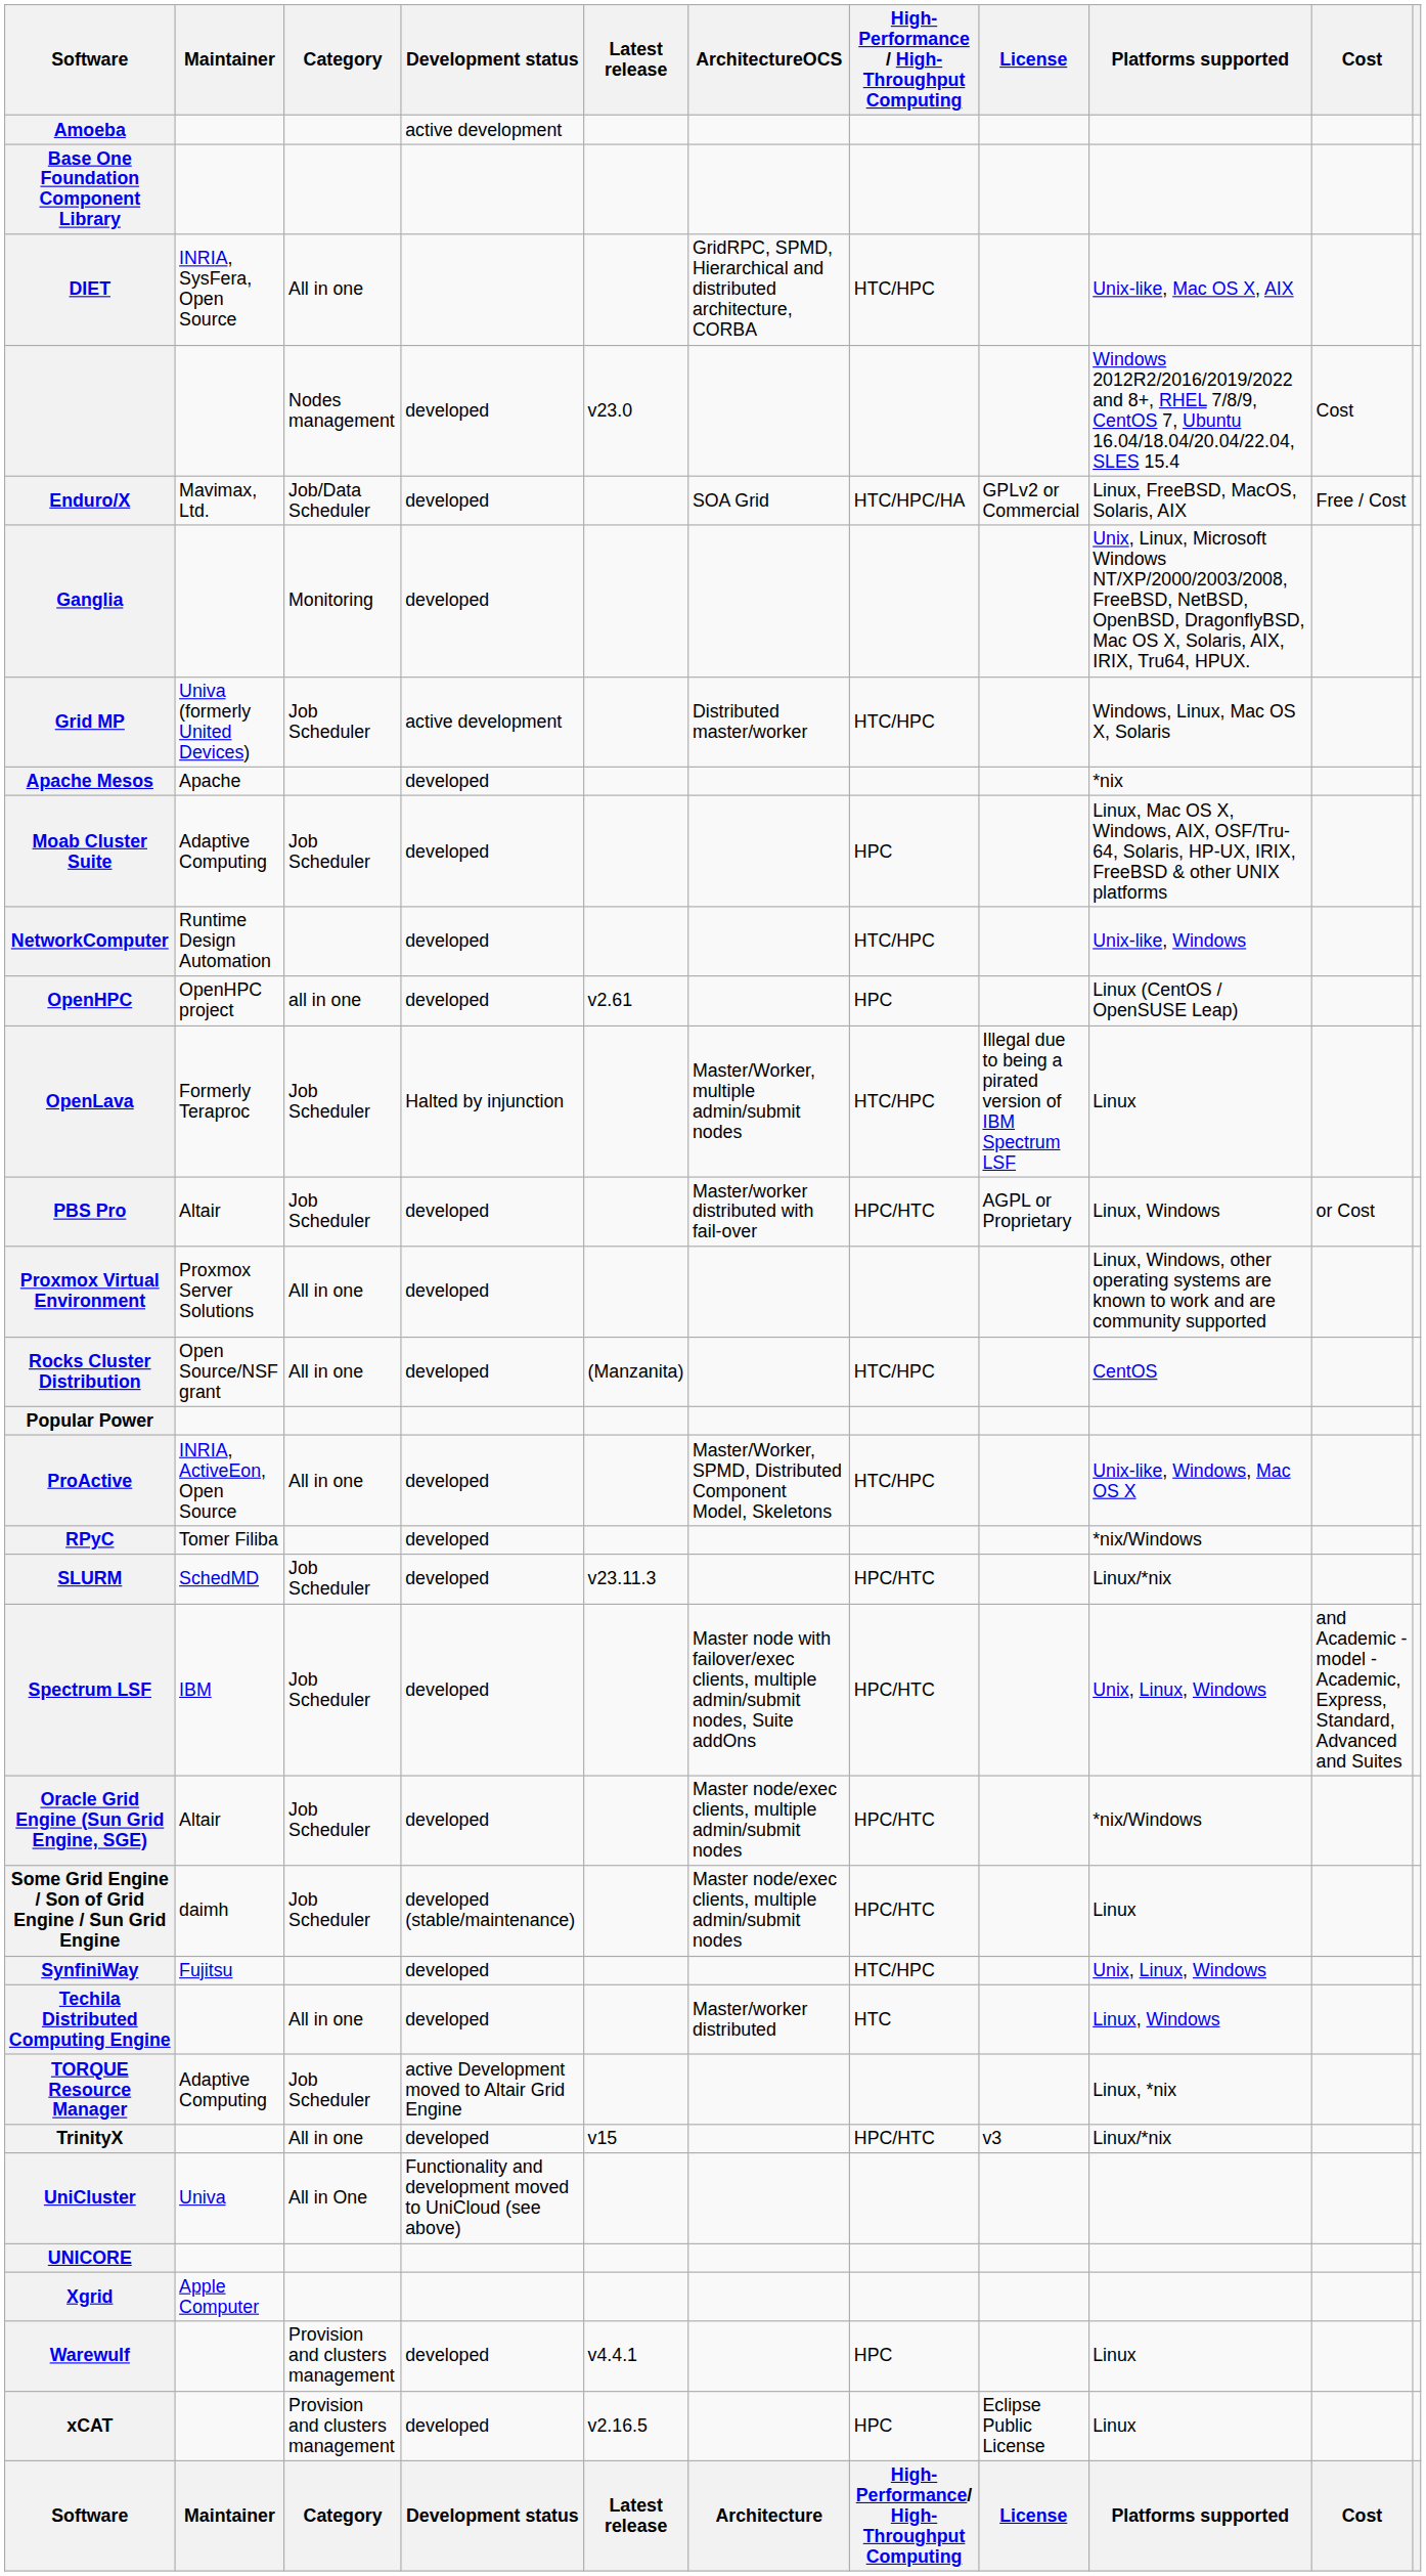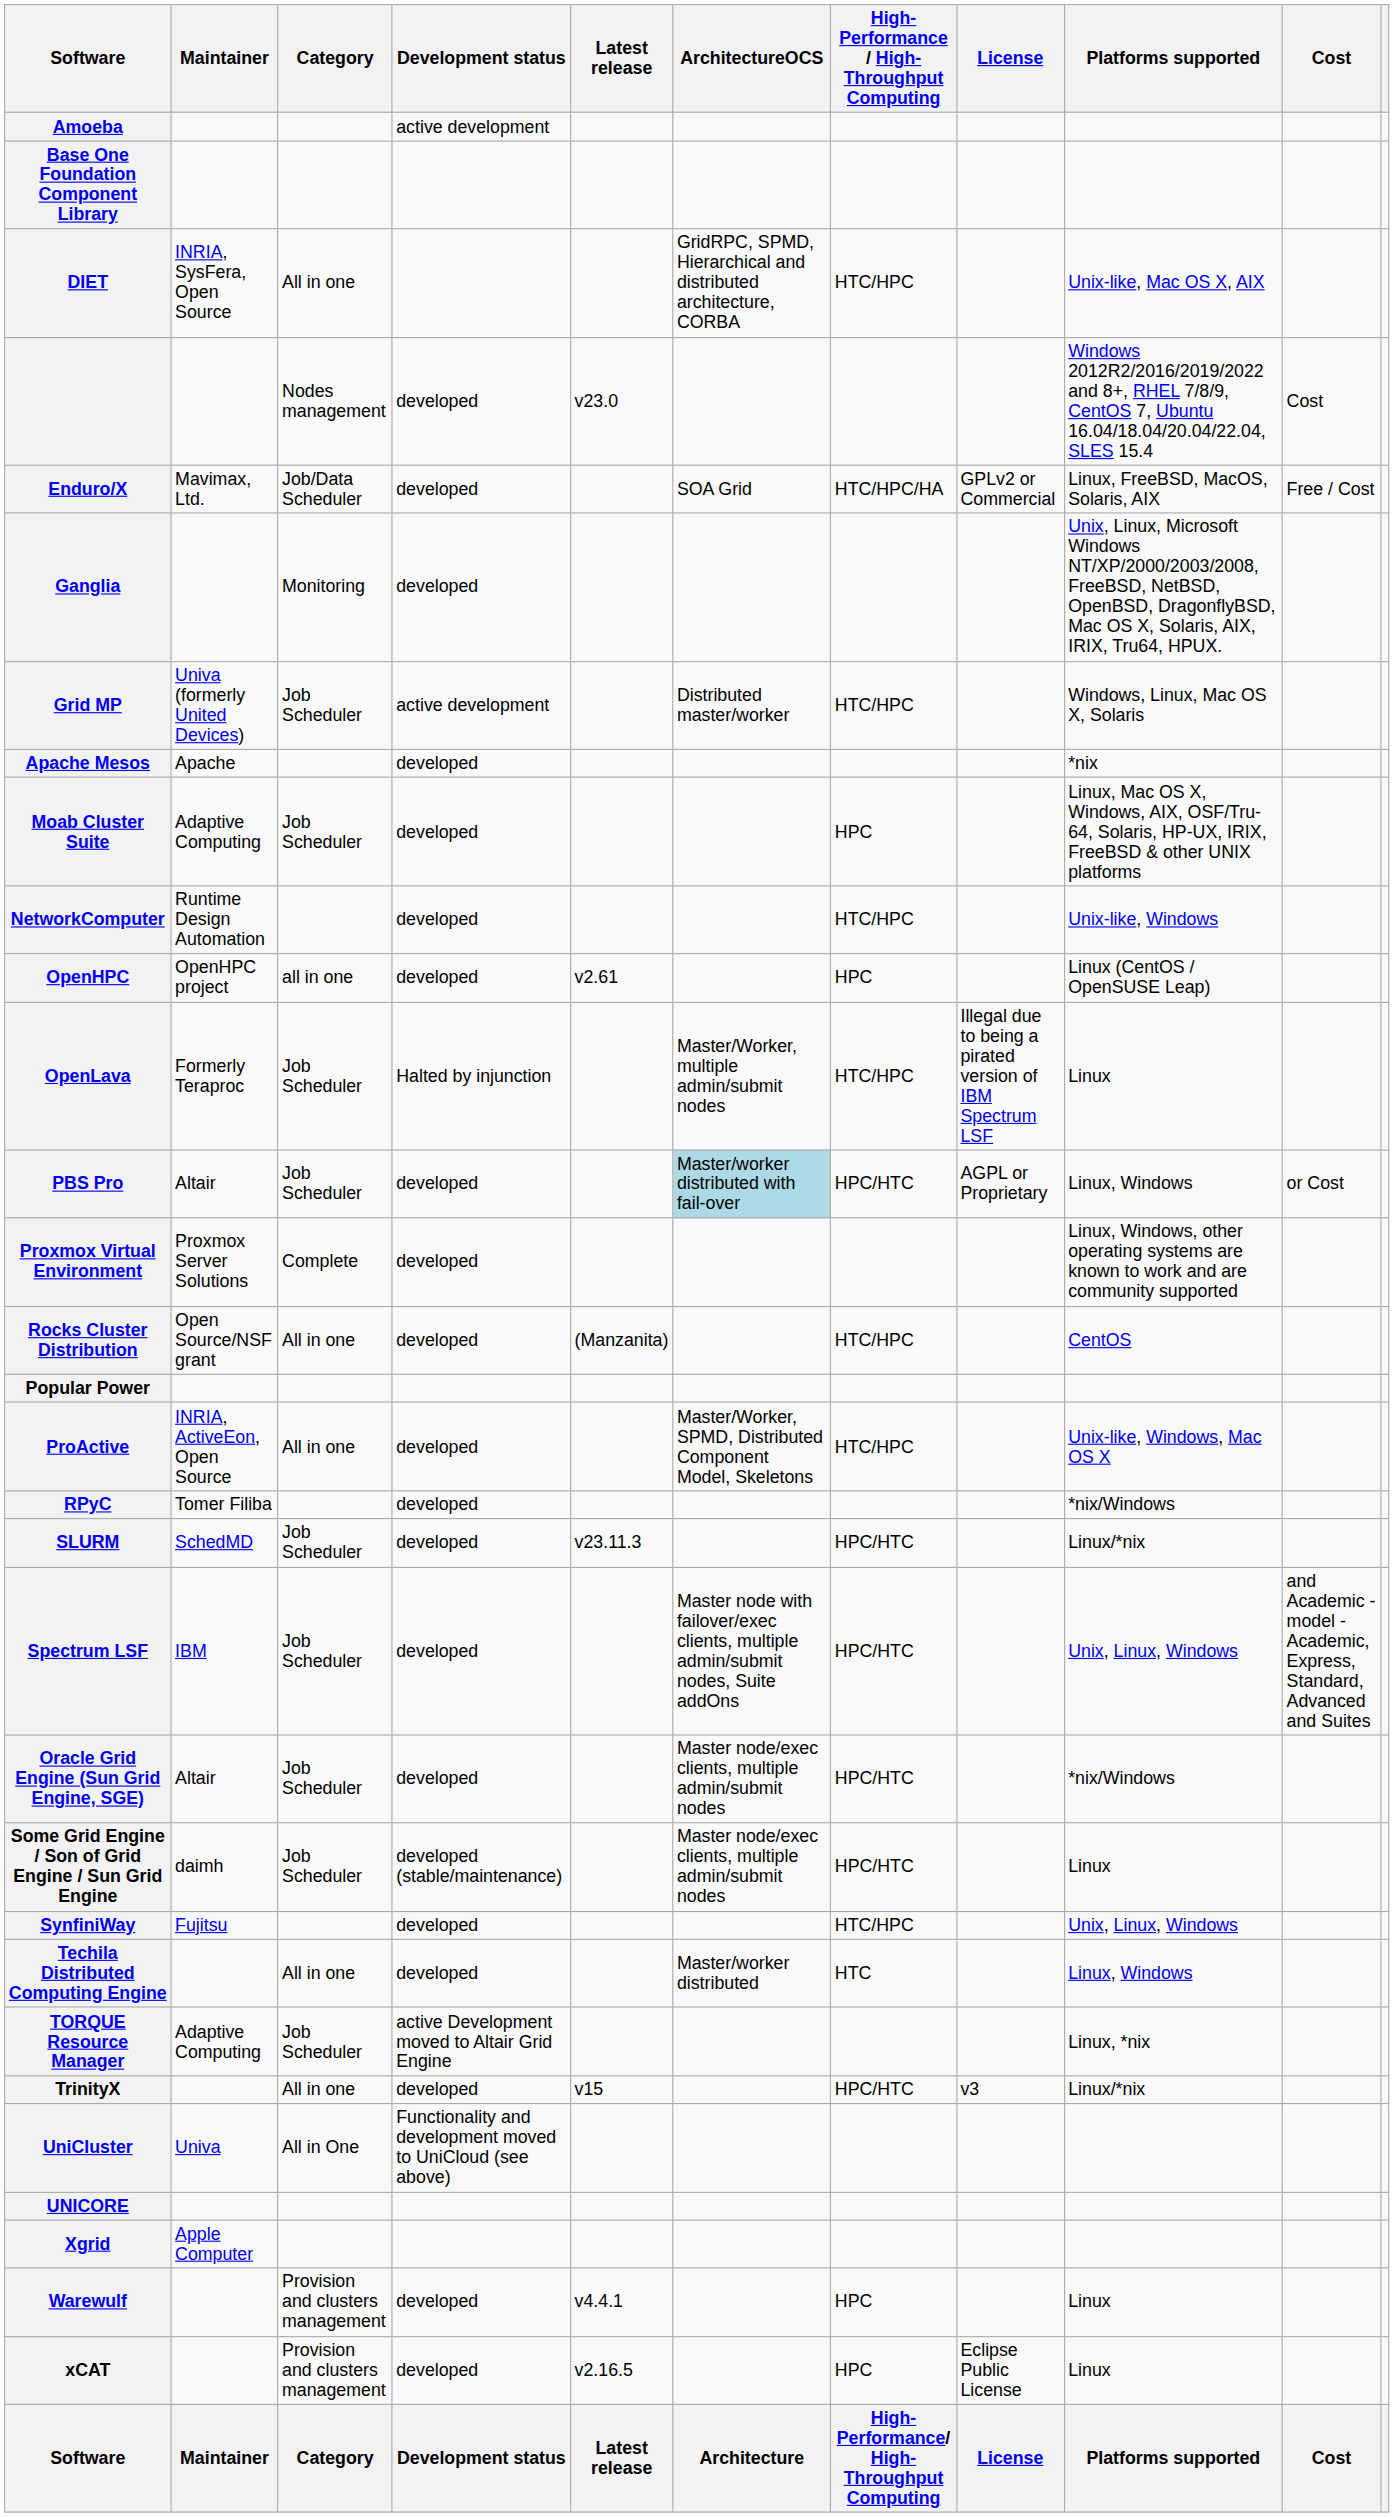PBS Pro | ArchitectureOCS: no background -> lightblue background
Proxmox Virtual Environment | Category: All in one -> Complete
